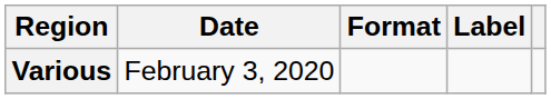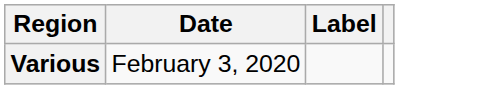- column: Format
